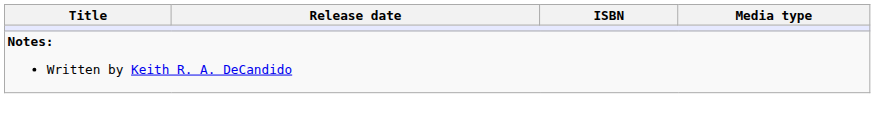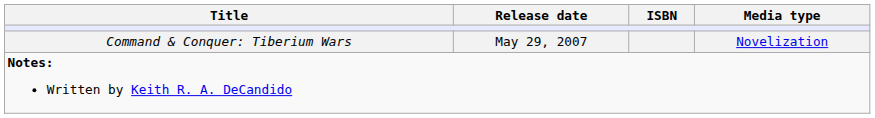+ row: Command & Conquer: Tiberium Wars | May 29, 2007 | Novelization
